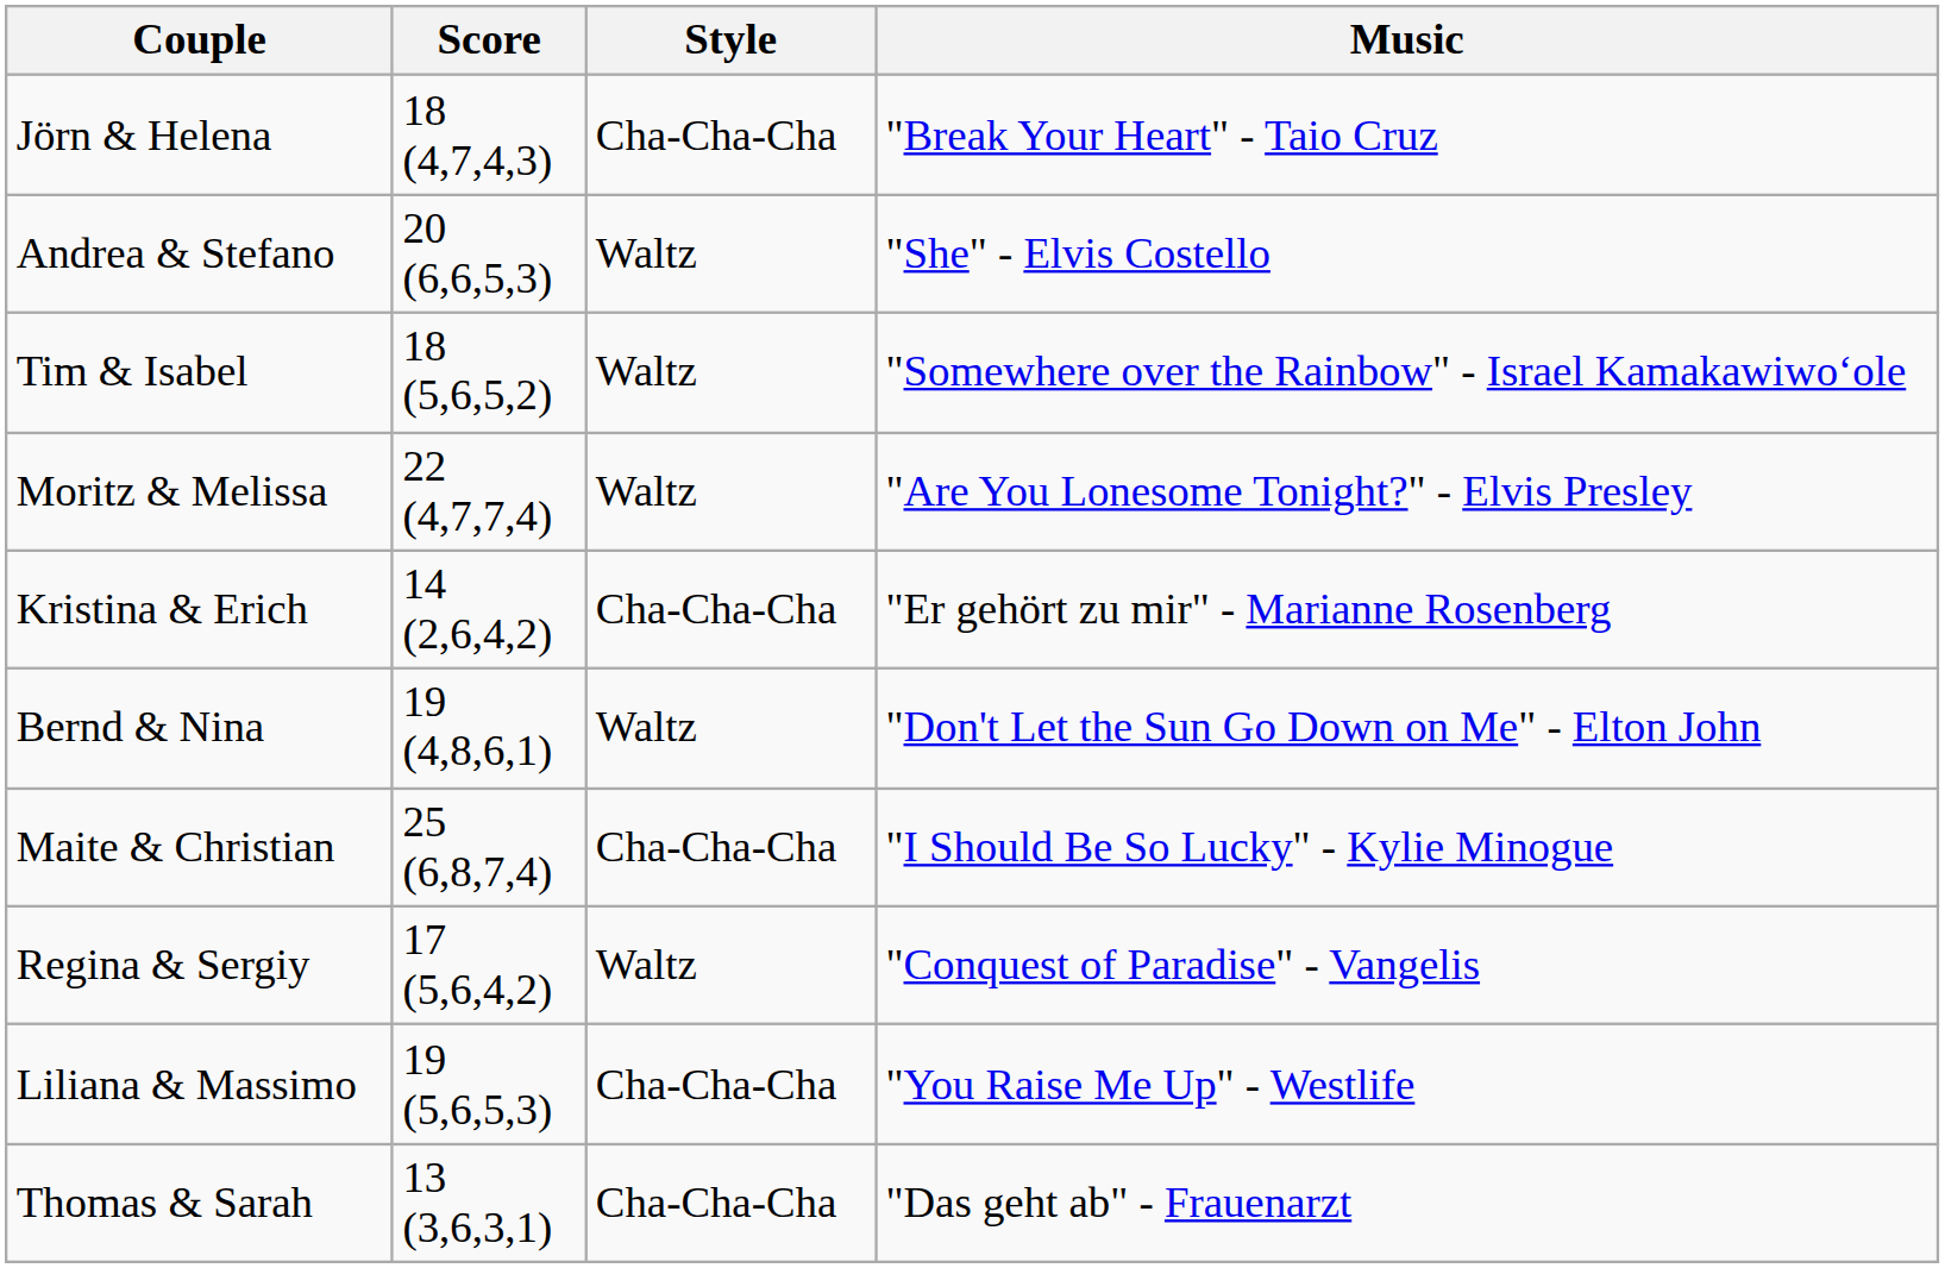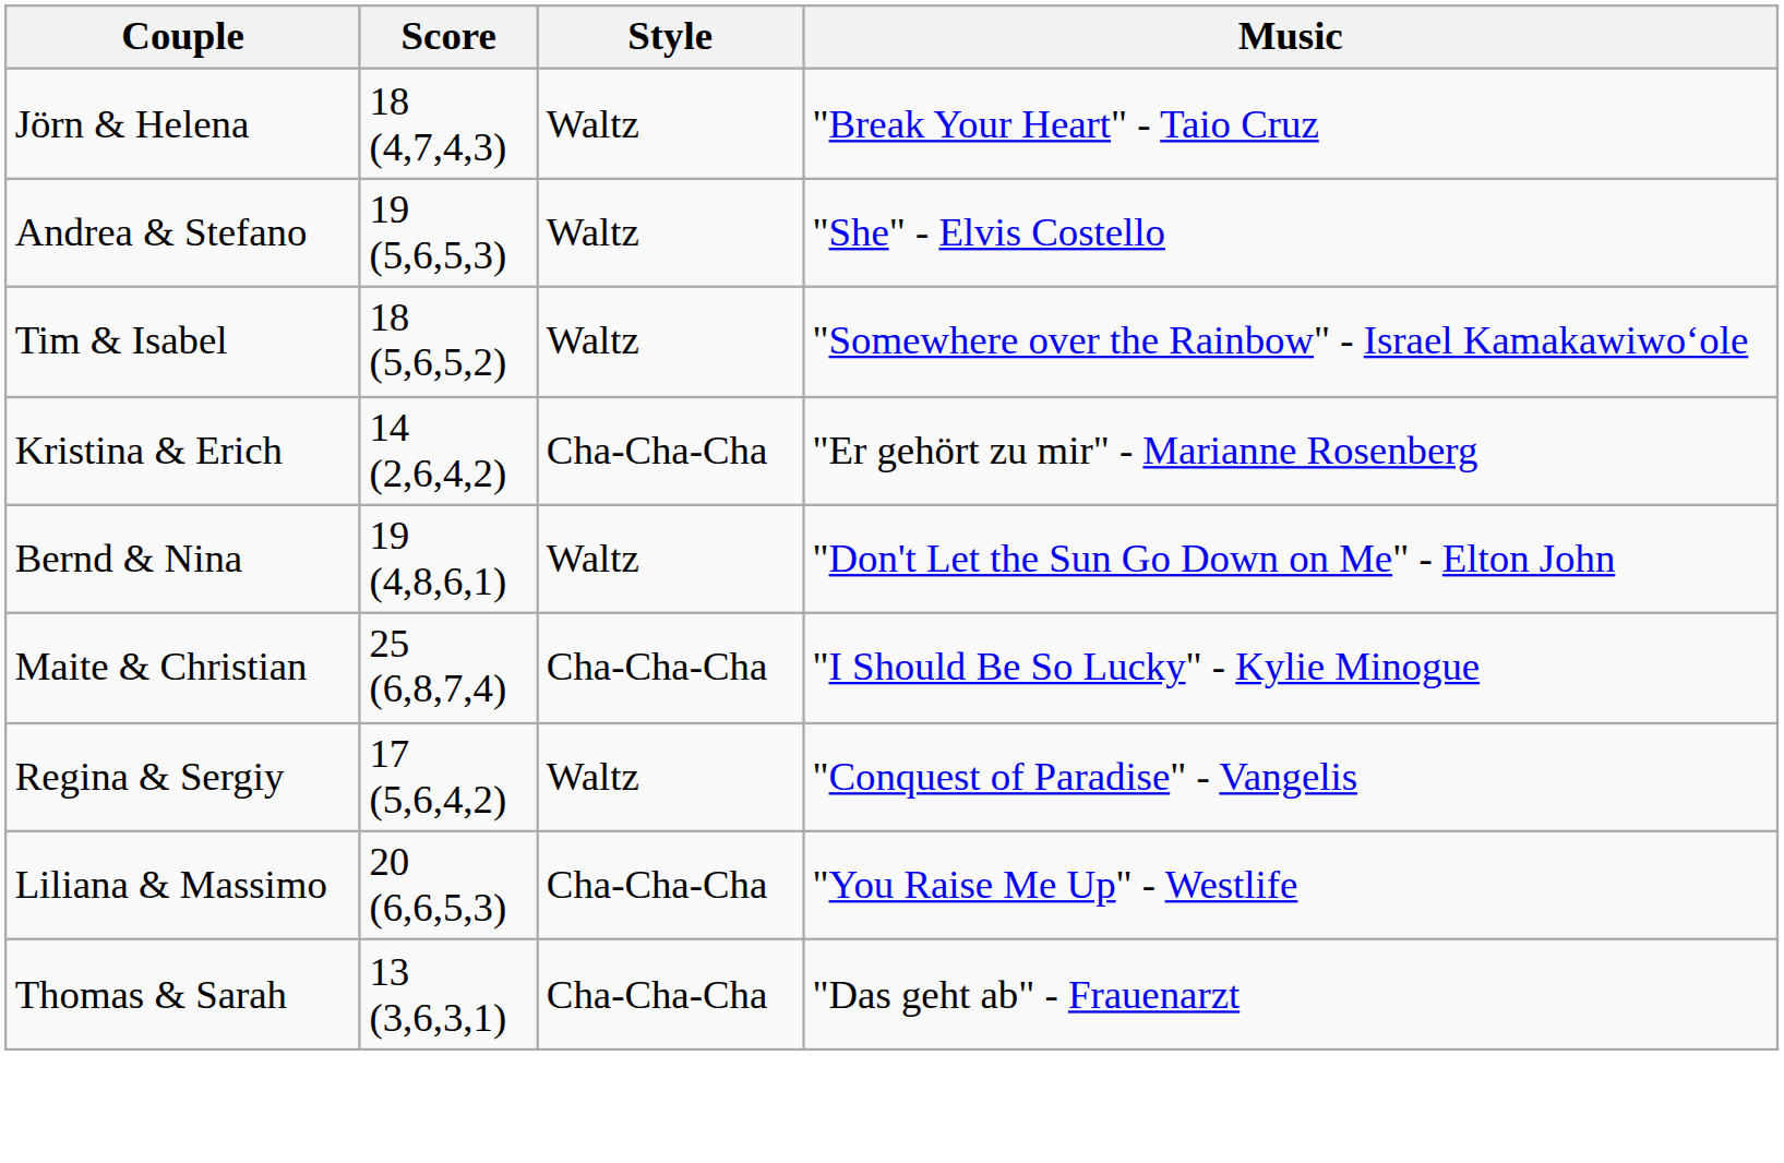Jörn & Helena | Style: Cha-Cha-Cha -> Waltz
Andrea & Stefano | Score: 20 (6,6,5,3) -> 19 (5,6,5,3)
- row: Moritz & Melissa | 22 (4,7,7,4) | Waltz | "Are You Lonesome Tonight?" - Elvis Presley
Liliana & Massimo | Score: 19 (5,6,5,3) -> 20 (6,6,5,3)
